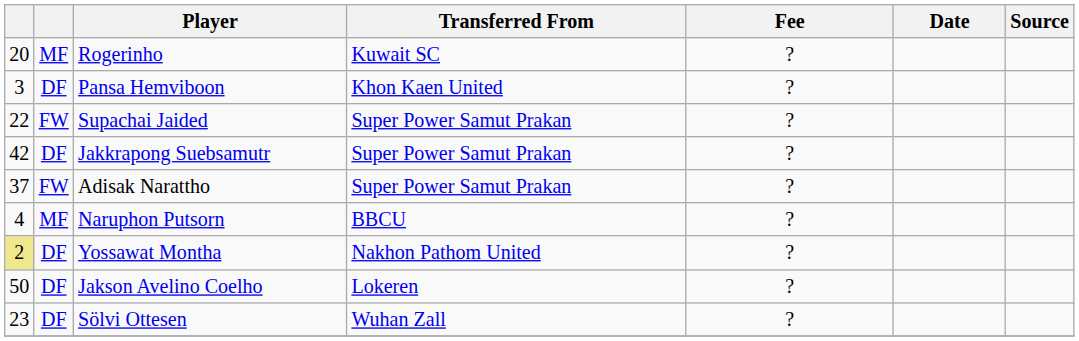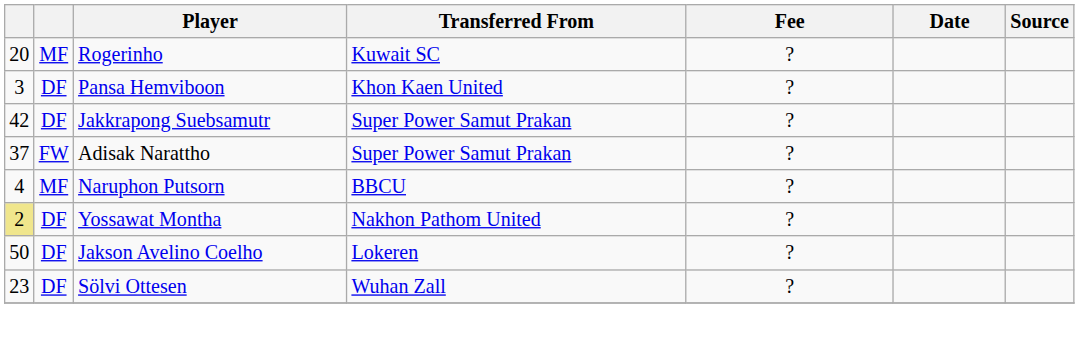- row: 22 | FW | Supachai Jaided | Super Power Samut Prakan | ?
